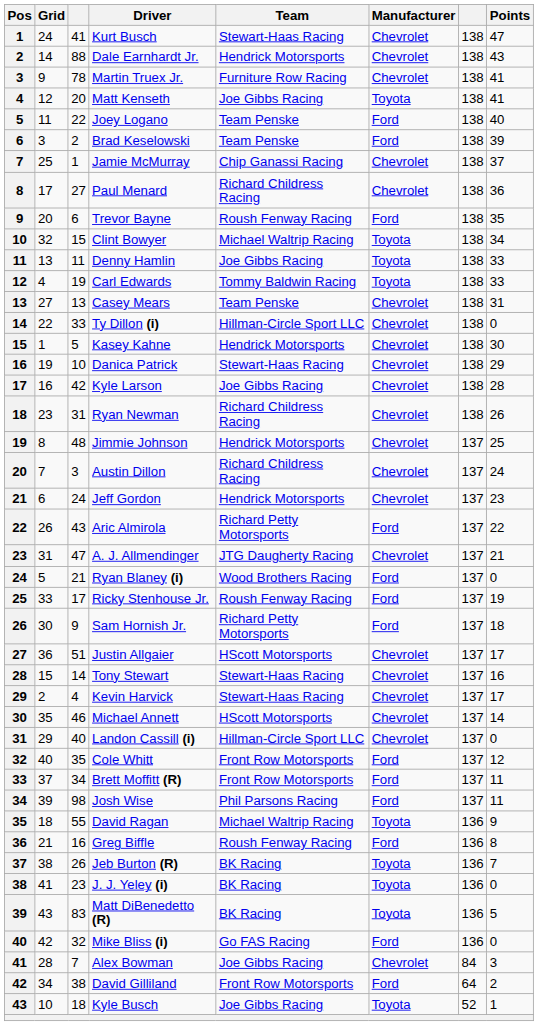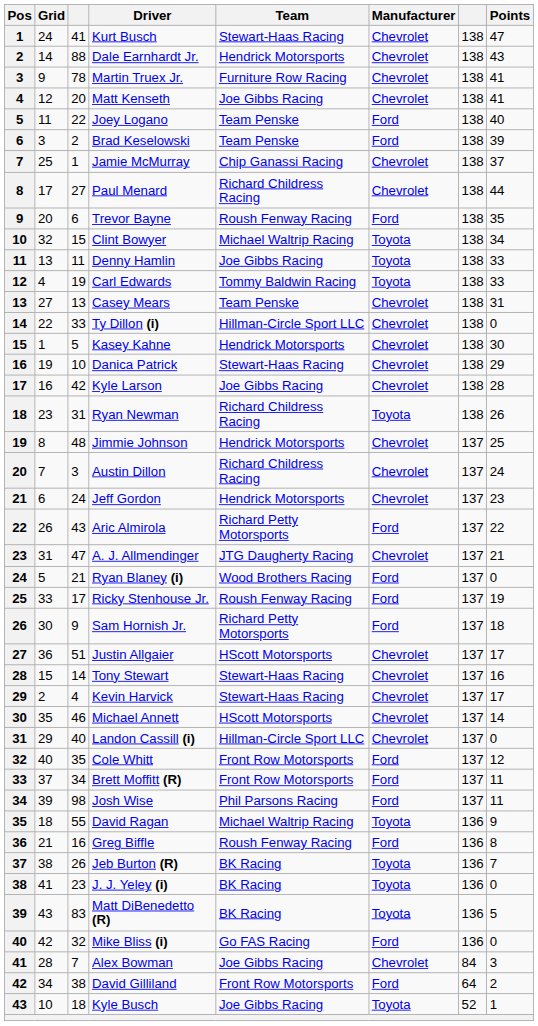Matt Kenseth | Manufacturer: Toyota -> Chevrolet
Paul Menard | Points: 36 -> 44
Ryan Newman | Manufacturer: Chevrolet -> Toyota
